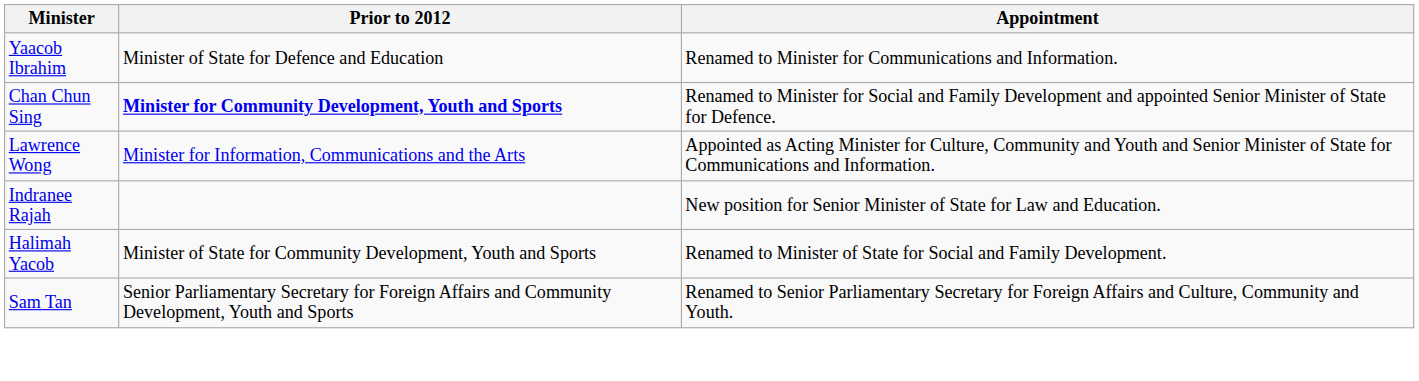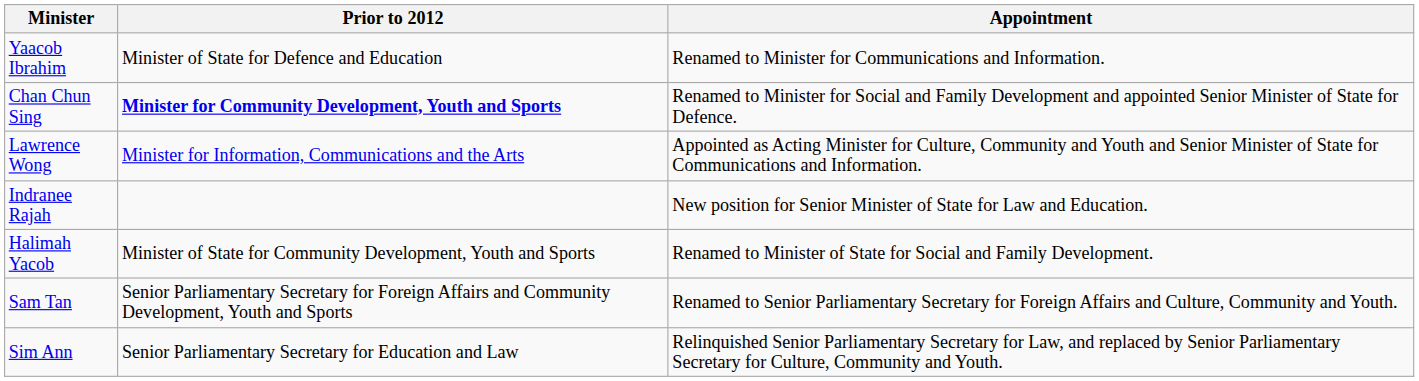+ row: Sim Ann | Senior Parliamentary Secretary for Education and Law | Relinquished Senior Parliamentary Secretary for Law, and replaced by Senior Parliamentary Secretary for Culture, Community and Youth.
